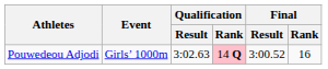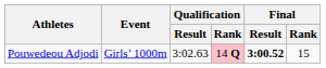Pouwedeou Adjodi | Final / Result: normal -> bold
Pouwedeou Adjodi | Final / Rank: 16 -> 15
